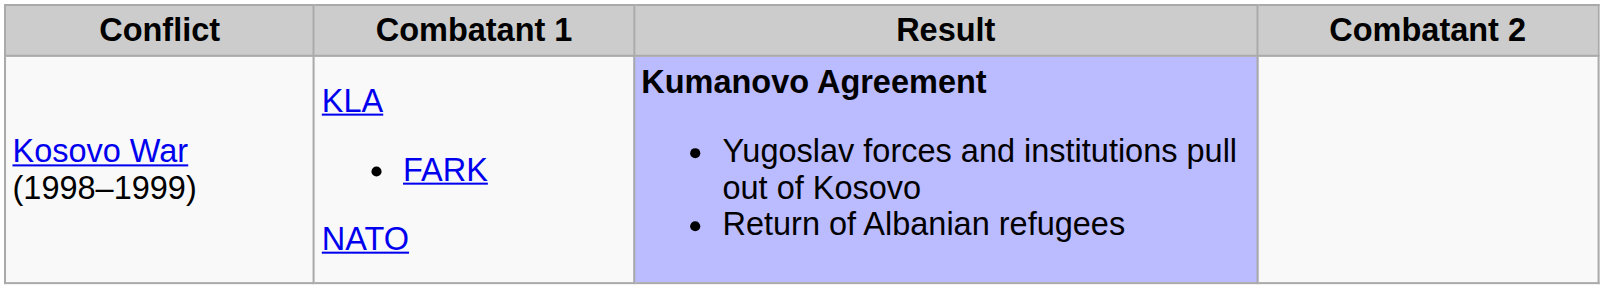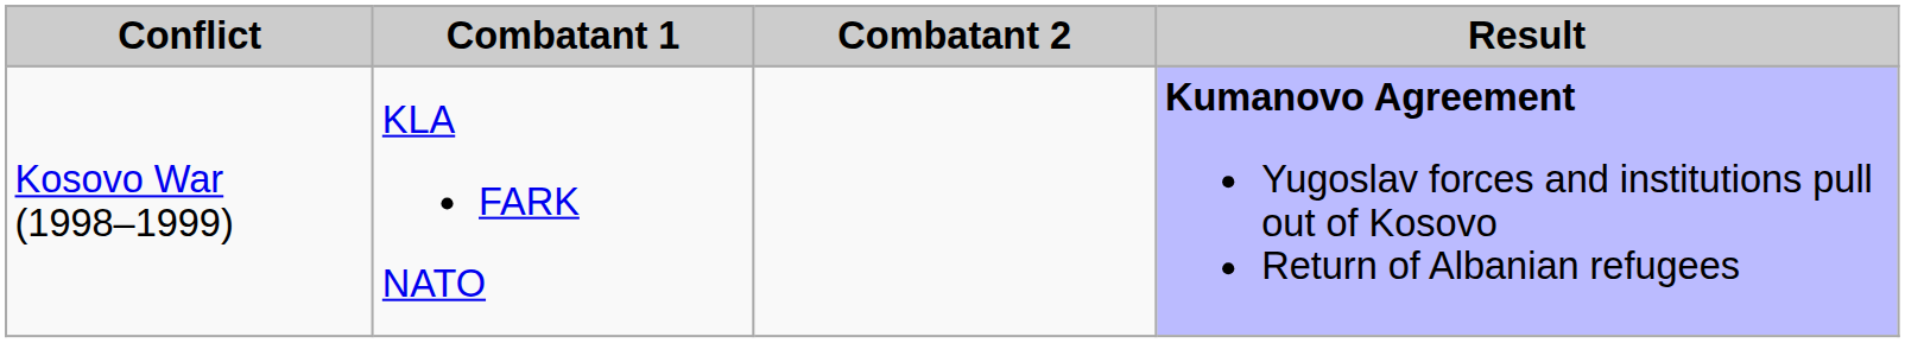columns swapped: Combatant 2 <-> Result
